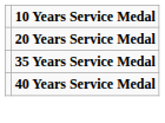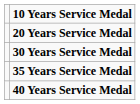+ row: 30 Years Service Medal
